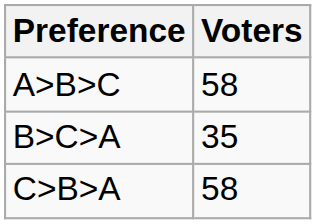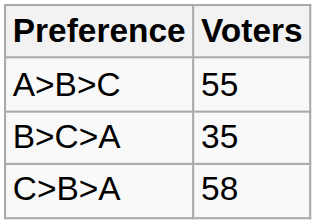A>B>C | Voters: 58 -> 55
